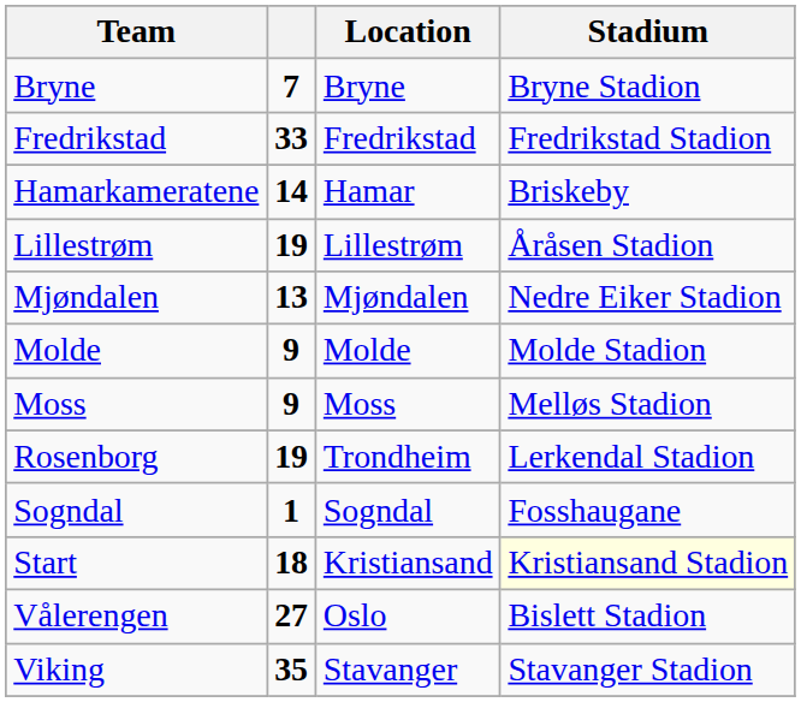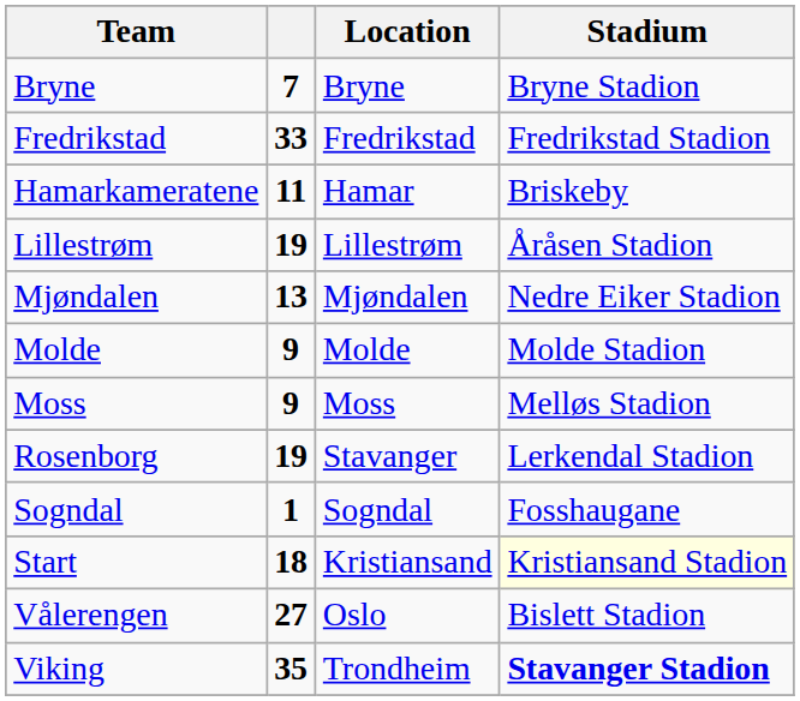Hamarkameratene | column 2: 14 -> 11
Rosenborg | Location: Trondheim -> Stavanger
Viking | Location: Stavanger -> Trondheim
Viking | Stadium: normal -> bold
